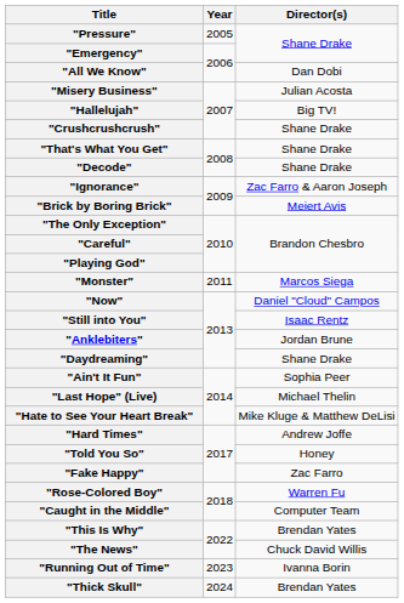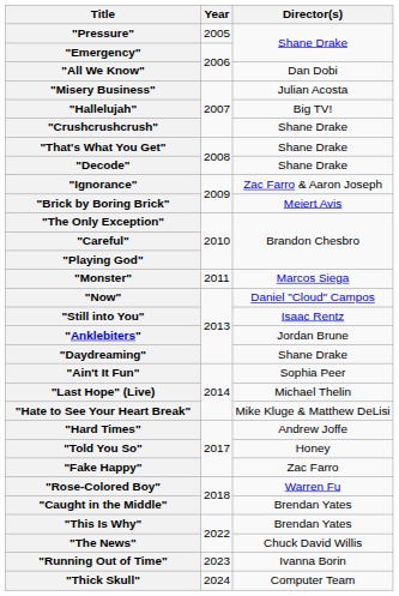"Caught in the Middle" | Director(s): Computer Team -> Brendan Yates
"Thick Skull" | Director(s): Brendan Yates -> Computer Team
